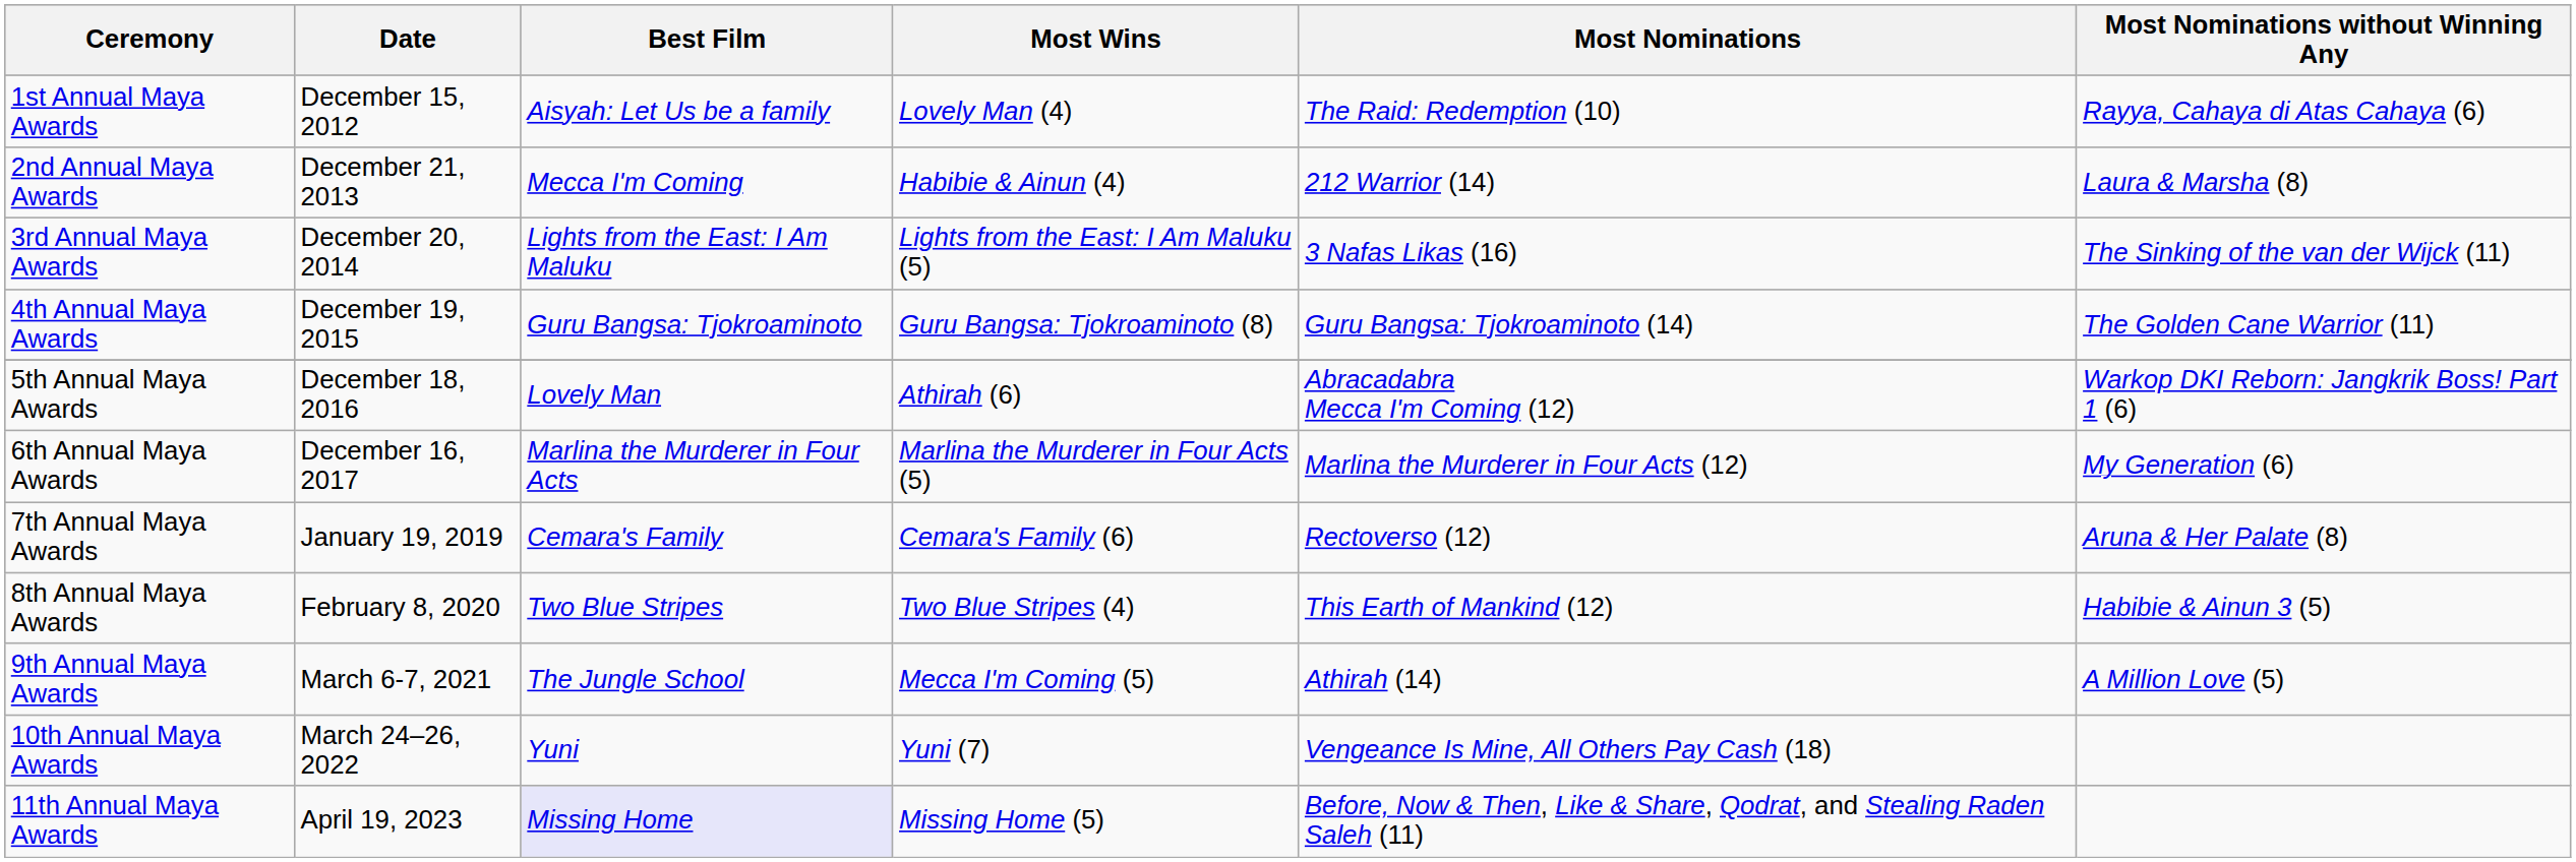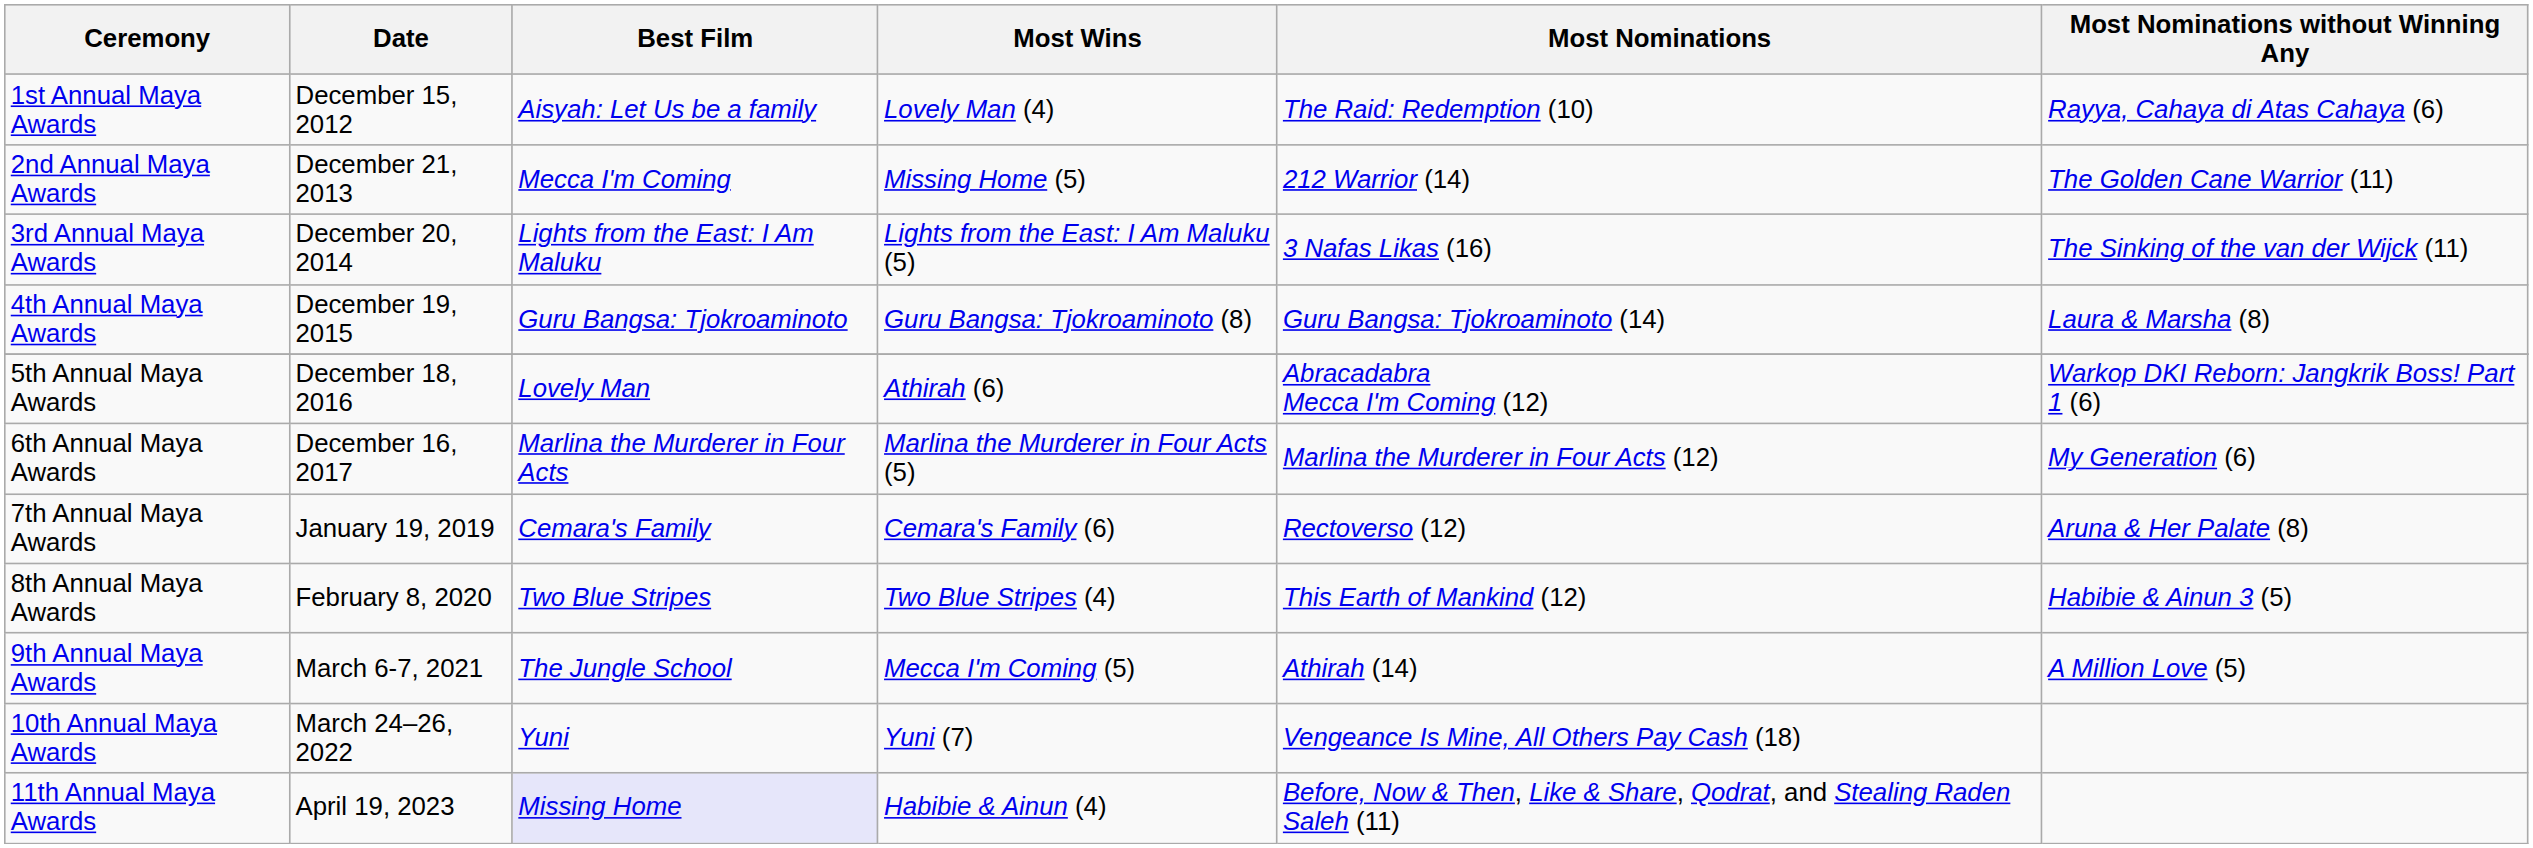2nd Annual Maya Awards | Most Wins: Habibie & Ainun (4) -> Missing Home (5)
2nd Annual Maya Awards | Most Nominations without Winning Any: Laura & Marsha (8) -> The Golden Cane Warrior (11)
4th Annual Maya Awards | Most Nominations without Winning Any: The Golden Cane Warrior (11) -> Laura & Marsha (8)
11th Annual Maya Awards | Most Wins: Missing Home (5) -> Habibie & Ainun (4)
